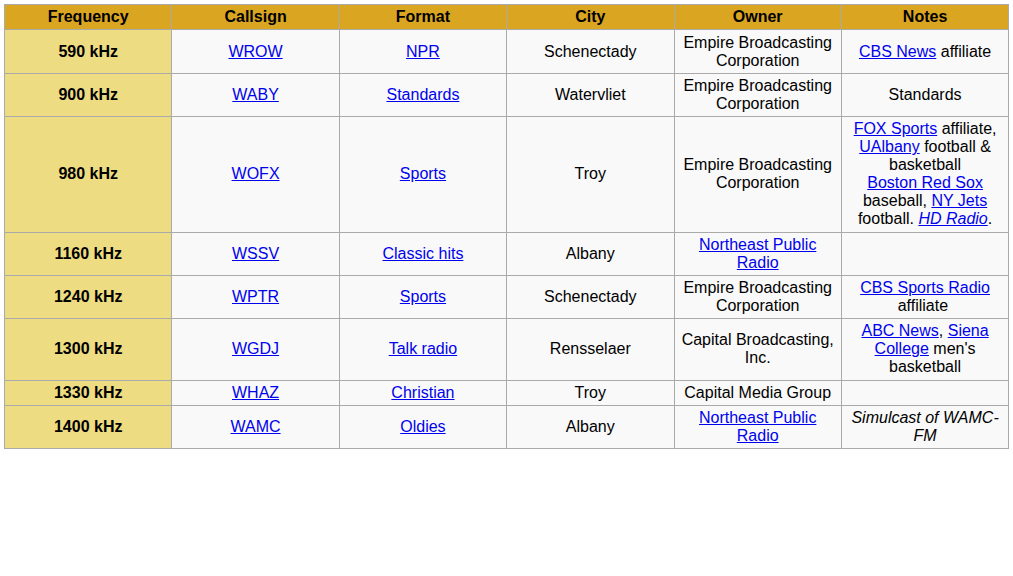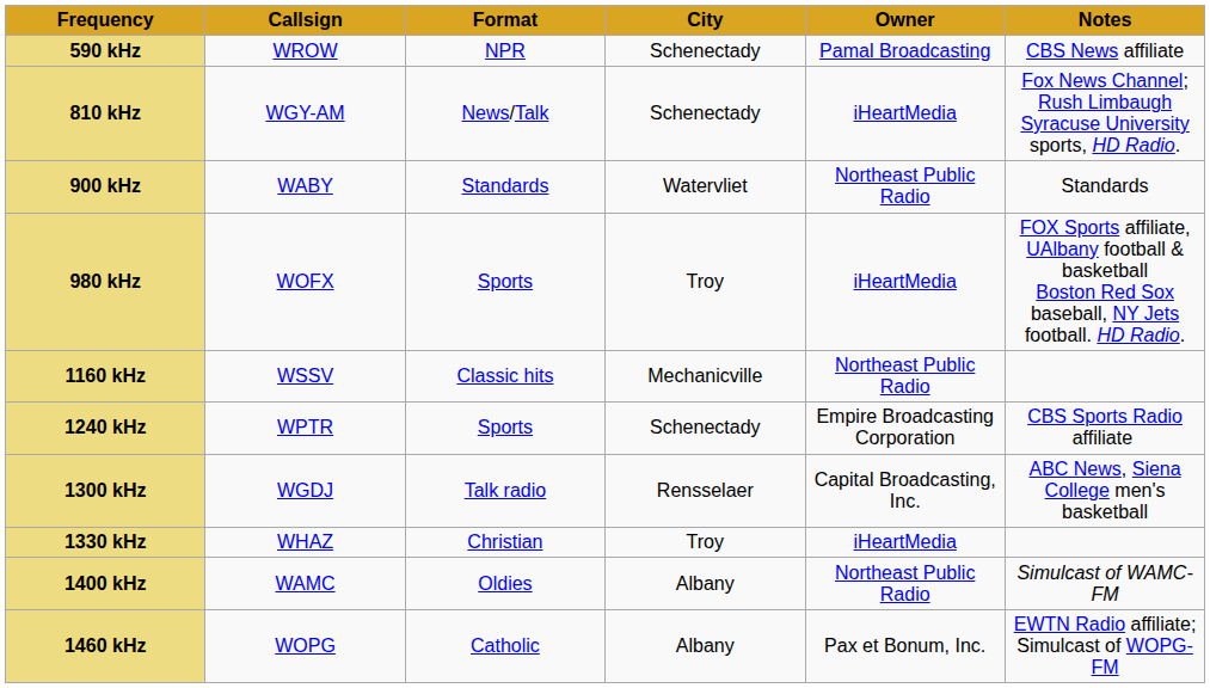590 kHz | Owner: Empire Broadcasting Corporation -> Pamal Broadcasting
+ row: 810 kHz | WGY-AM | News/Talk | Schenectady | iHeartMedia | Fox News Channel; Rush Limbaugh Syracuse University sports, HD Radio.
900 kHz | Owner: Empire Broadcasting Corporation -> Northeast Public Radio
980 kHz | Owner: Empire Broadcasting Corporation -> iHeartMedia
1160 kHz | City: Albany -> Mechanicville
1330 kHz | Owner: Capital Media Group -> iHeartMedia
+ row: 1460 kHz | WOPG | Catholic | Albany | Pax et Bonum, Inc. | EWTN Radio affiliate; Simulcast of WOPG-FM
